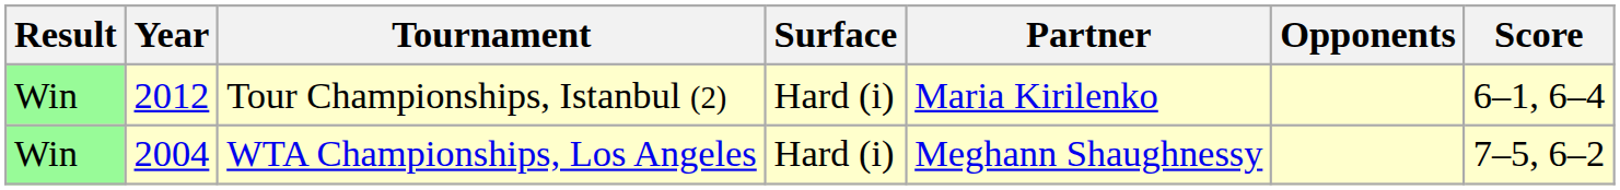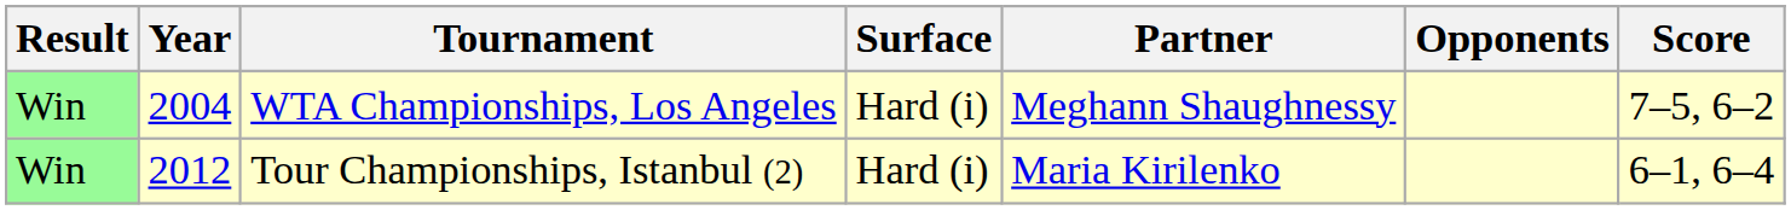rows swapped: WTA Championships, Los Angeles <-> Tour Championships, Istanbul (2)
